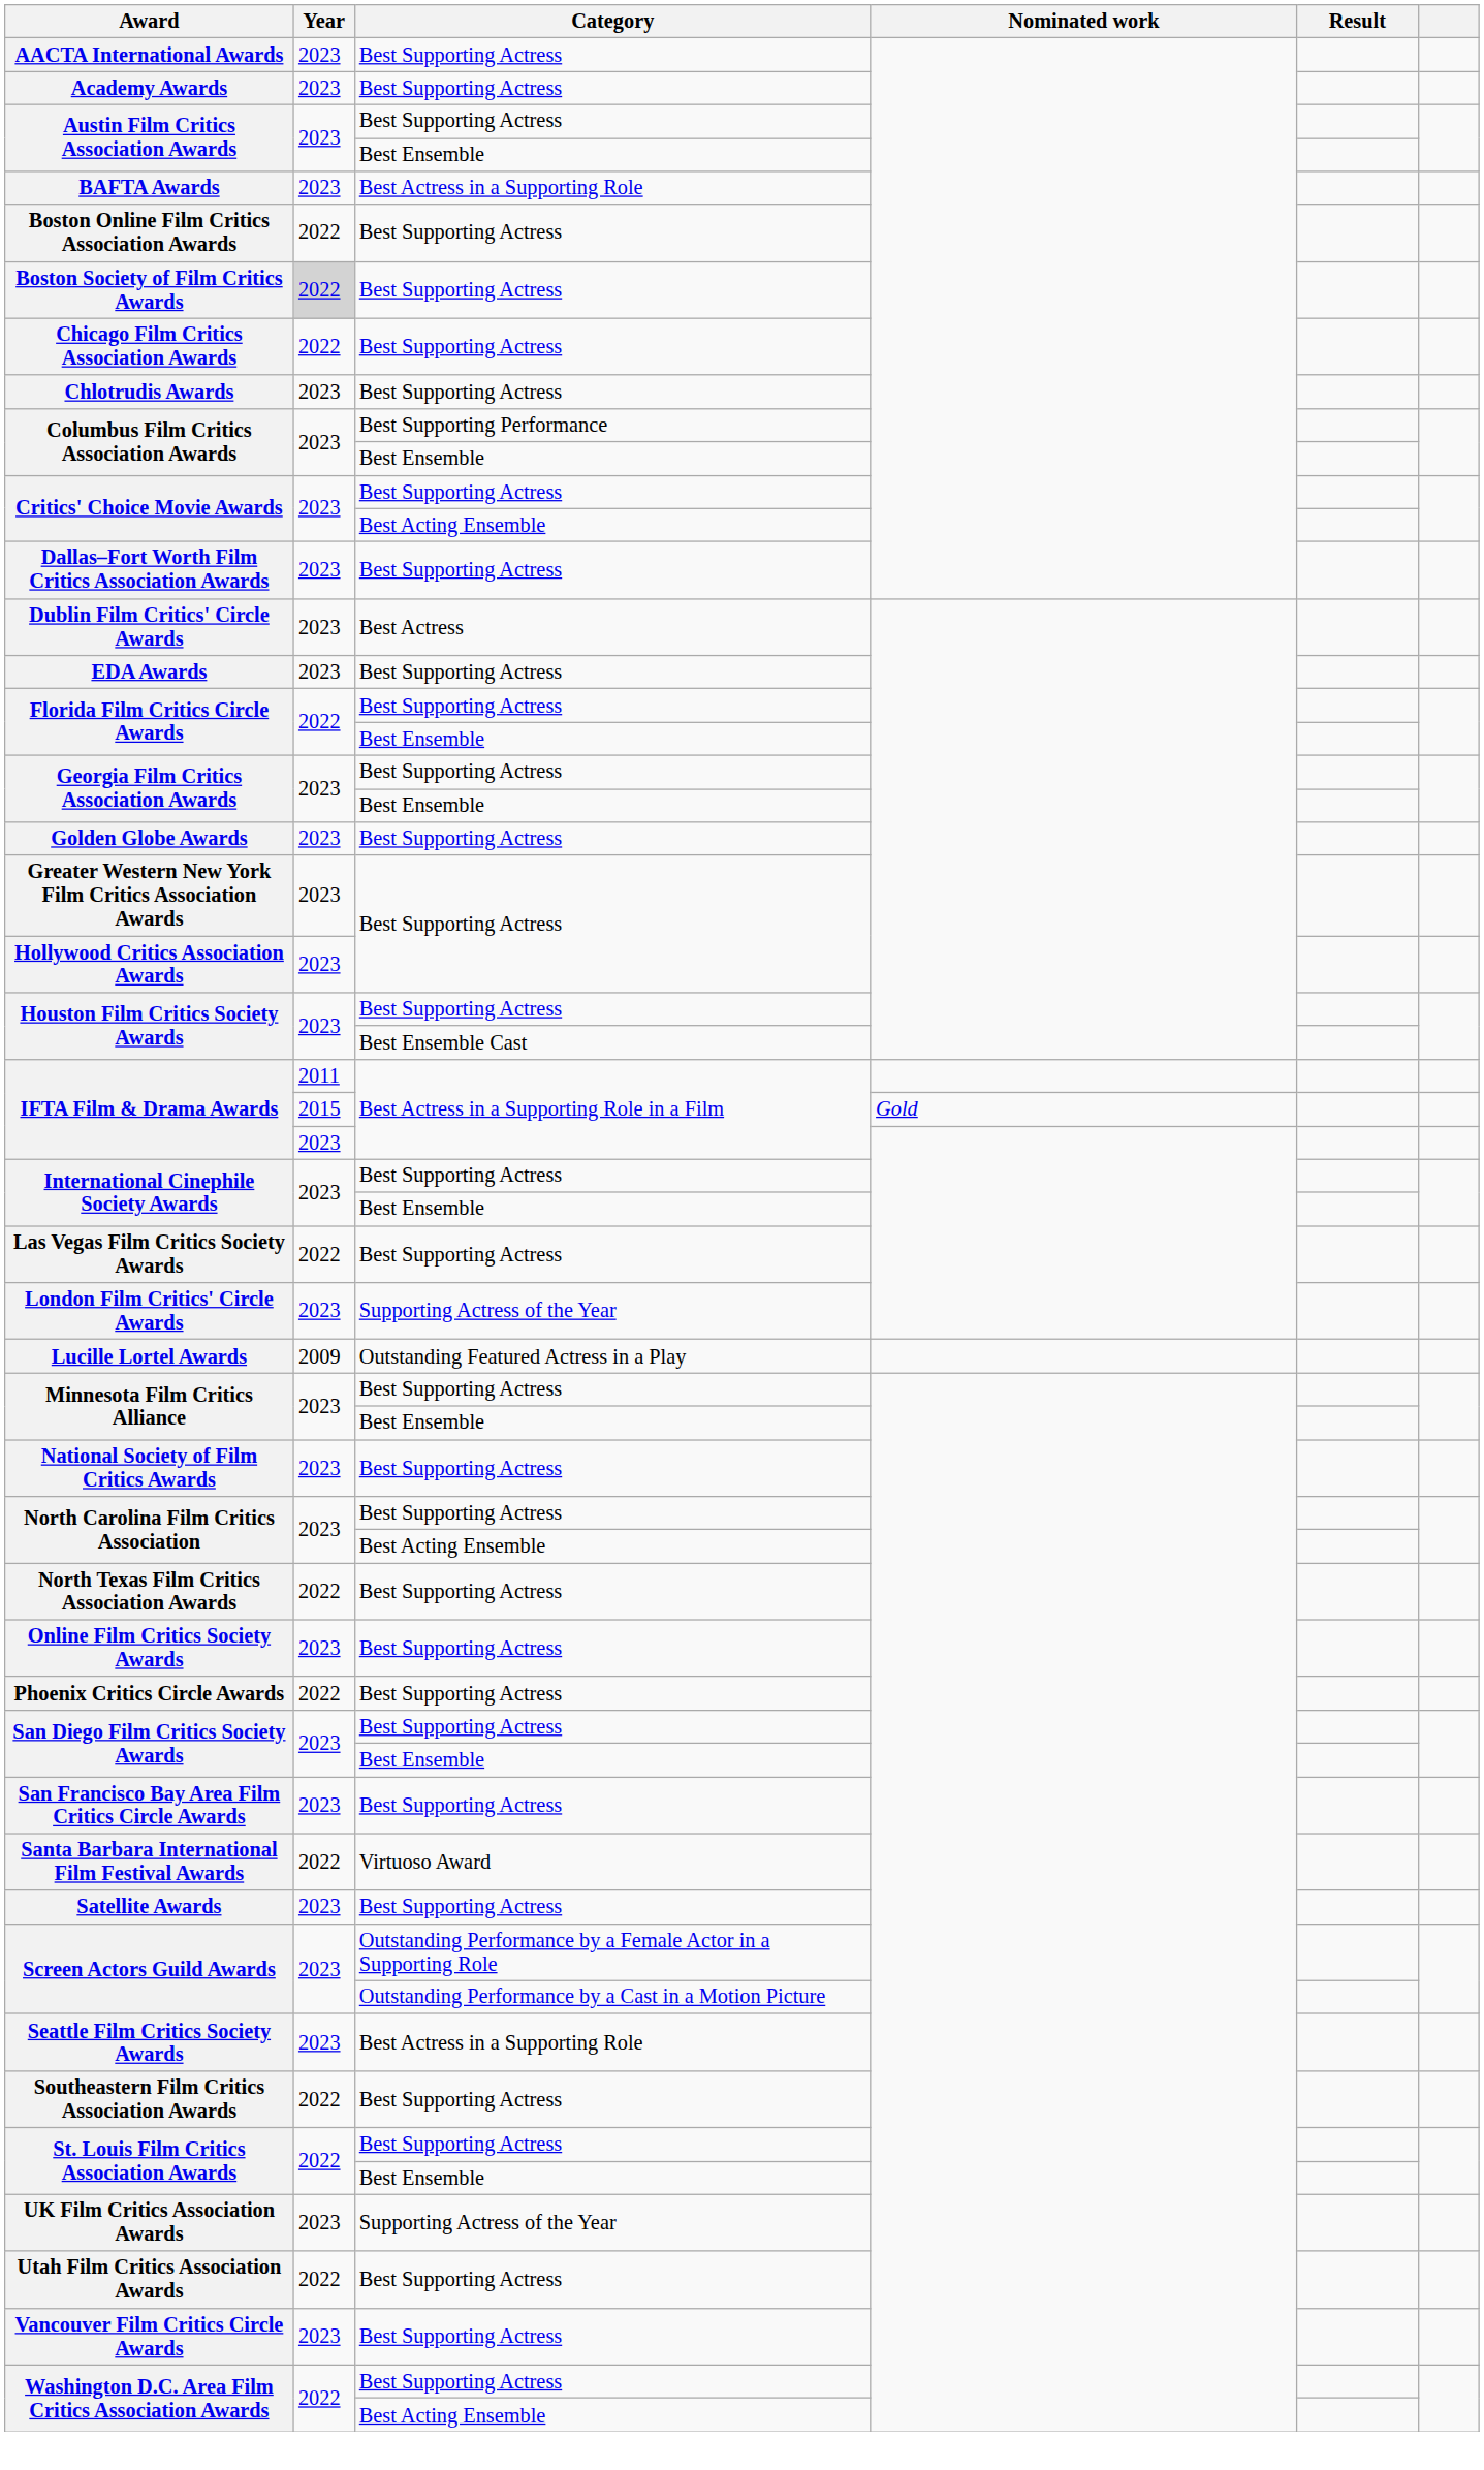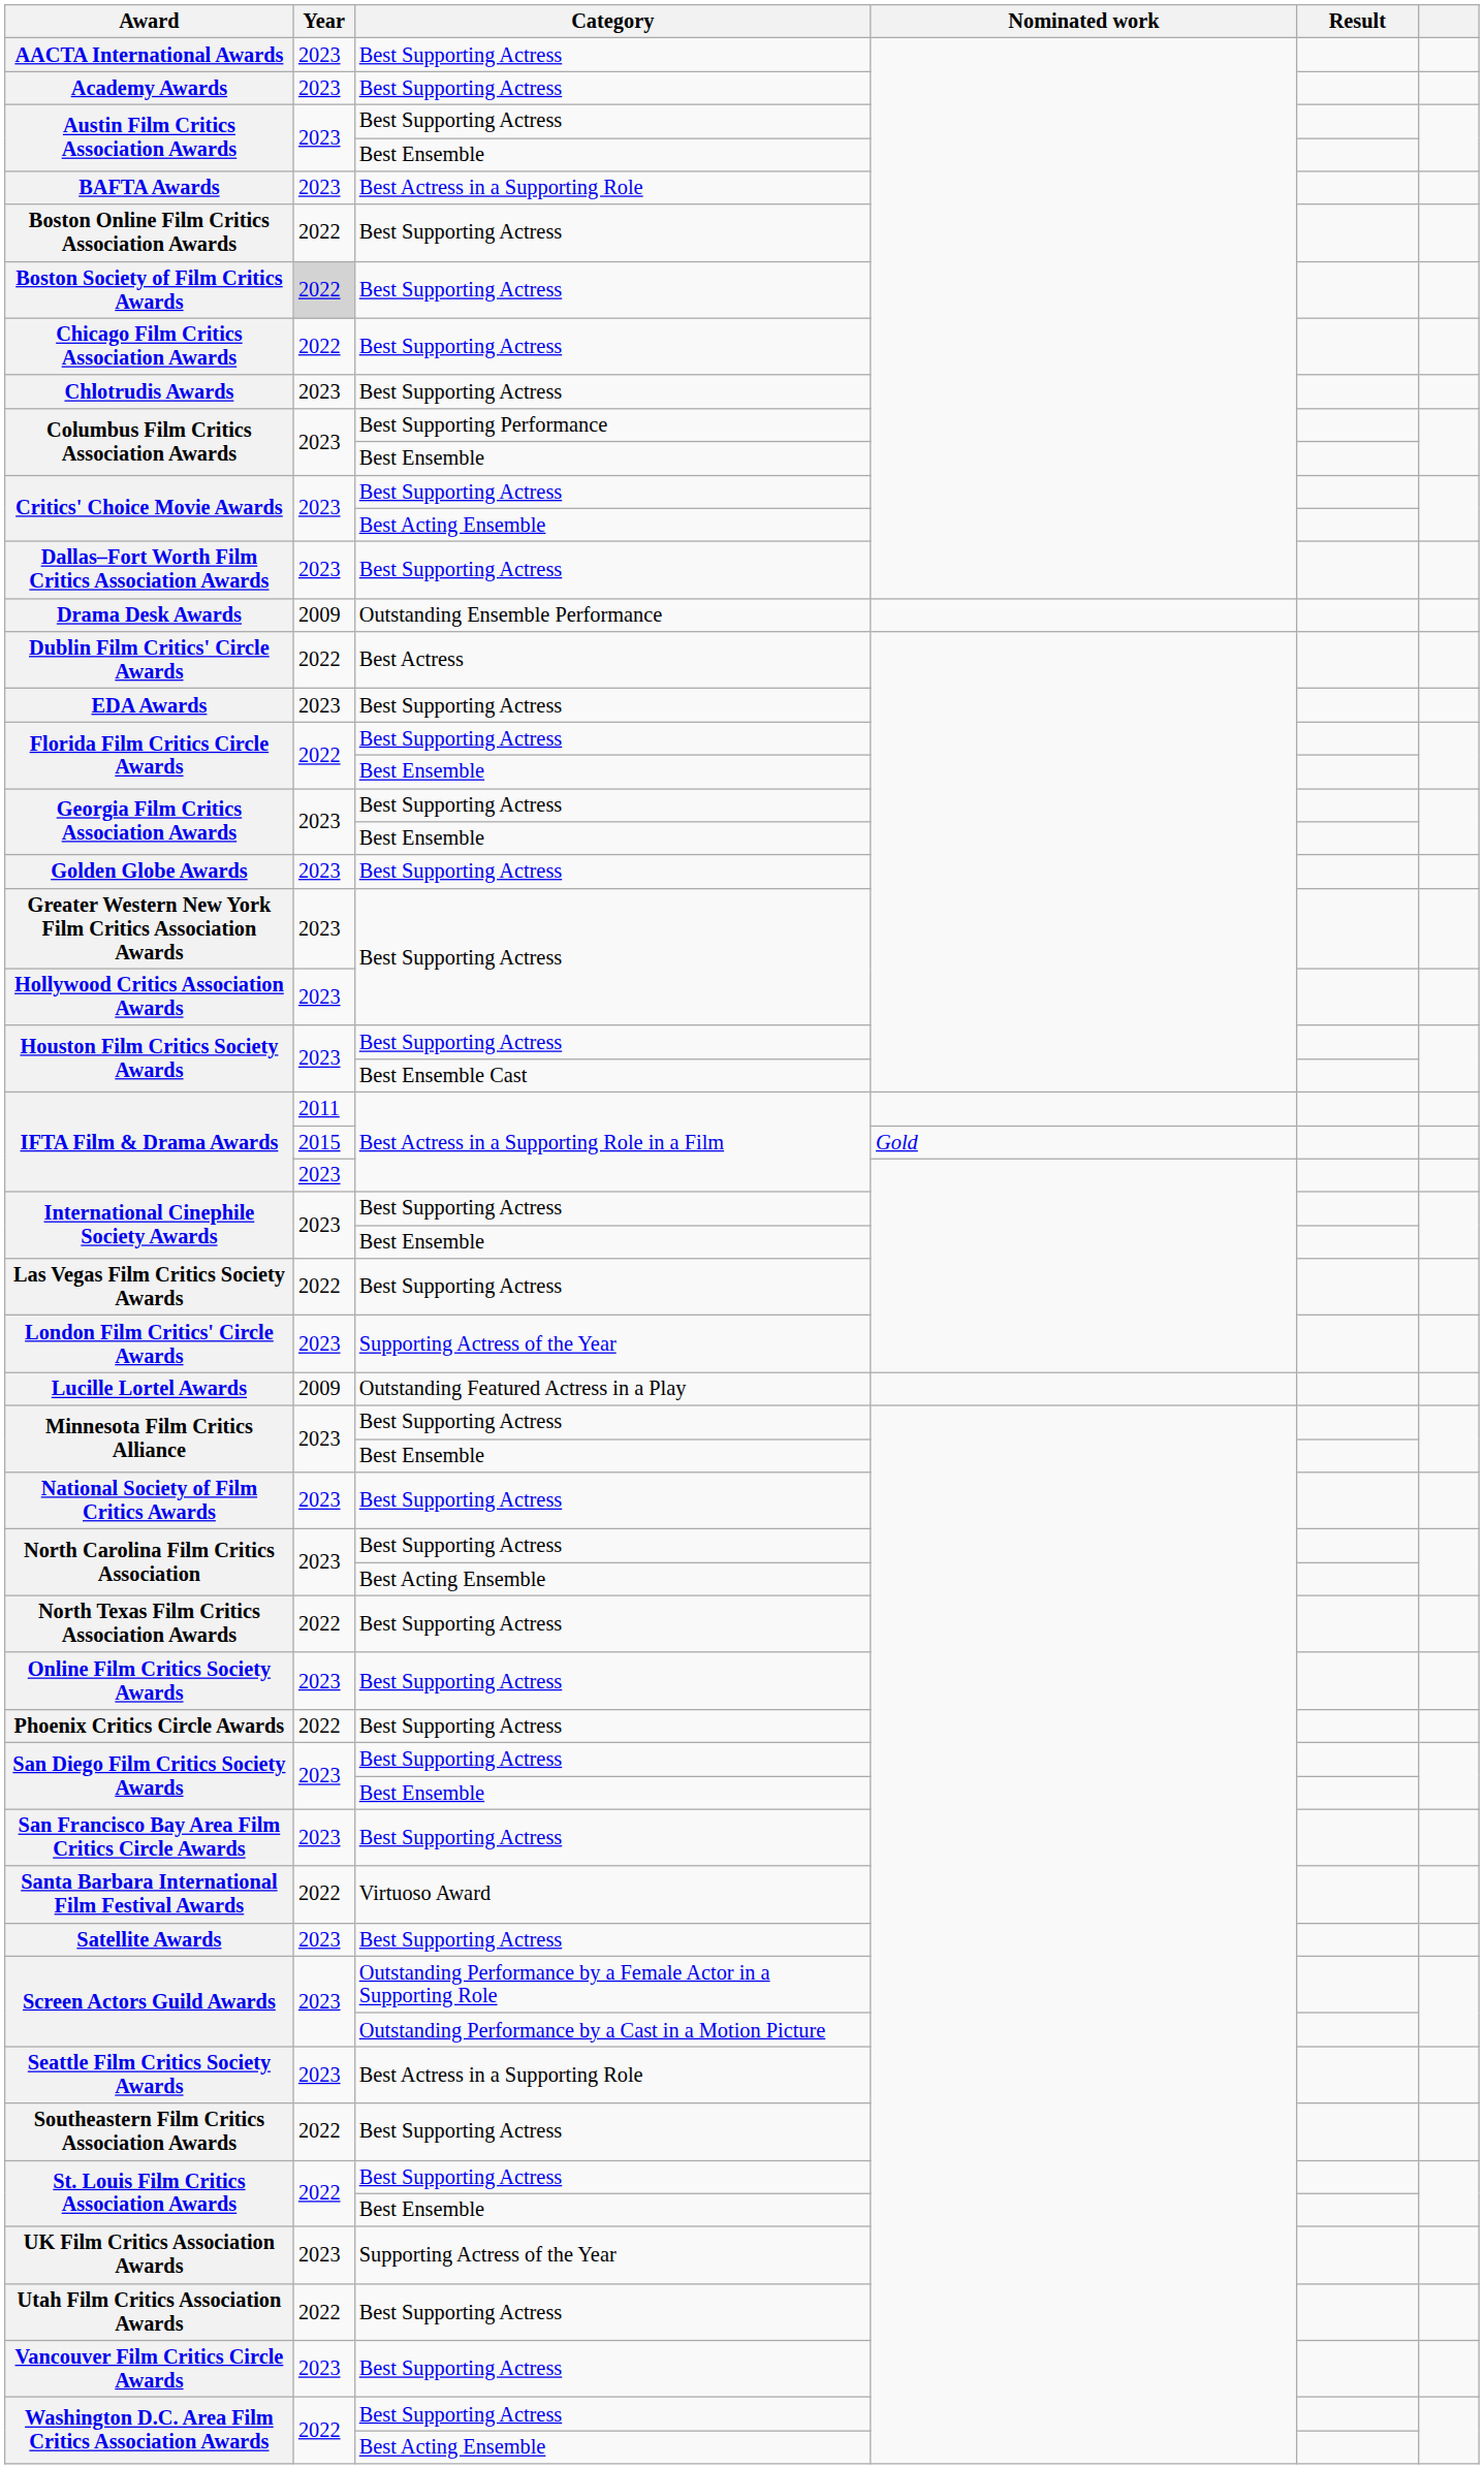+ row: Drama Desk Awards | 2009 | Outstanding Ensemble Performance
Dublin Film Critics' Circle Awards | Year: 2023 -> 2022
